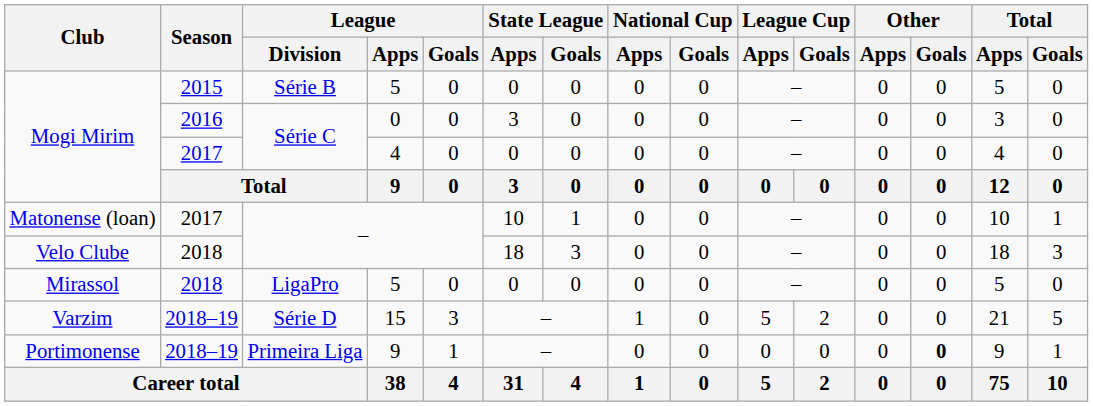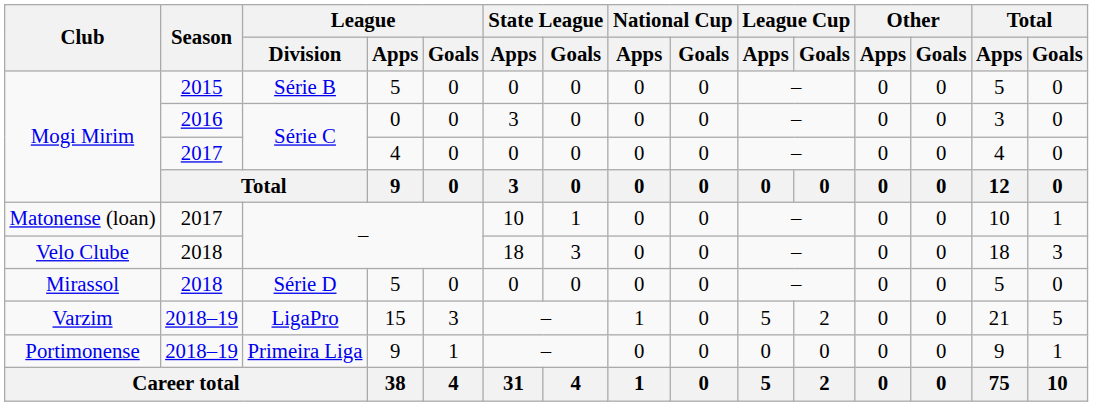Mirassol | League / Division: LigaPro -> Série D
Varzim | League / Division: Série D -> LigaPro
Portimonense | Other / Goals: bold -> normal
